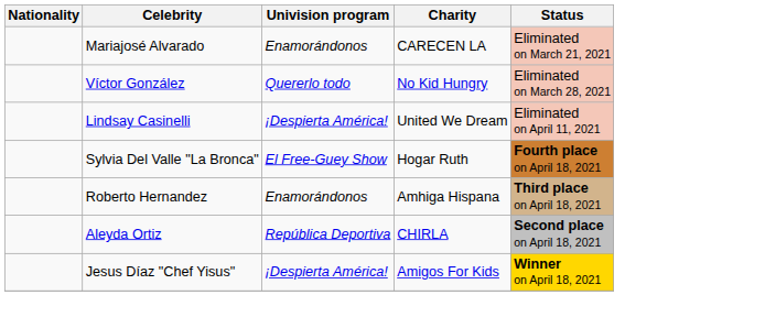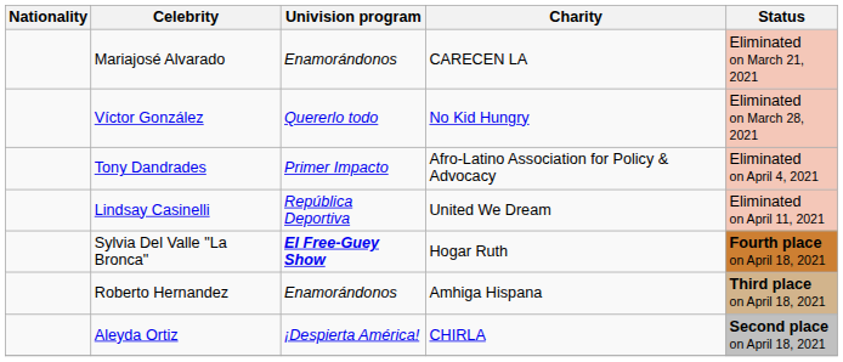+ row: Tony Dandrades | Primer Impacto | Afro-Latino Association for Policy & Advocacy | Eliminated on April 4, 2021
Lindsay Casinelli | Univision program: ¡Despierta América! -> República Deportiva
Sylvia Del Valle "La Bronca" | Univision program: normal -> bold
Aleyda Ortiz | Univision program: República Deportiva -> ¡Despierta América!
- row: Jesus Díaz "Chef Yisus" | ¡Despierta América! | Amigos For Kids | Winner on April 18, 2021
